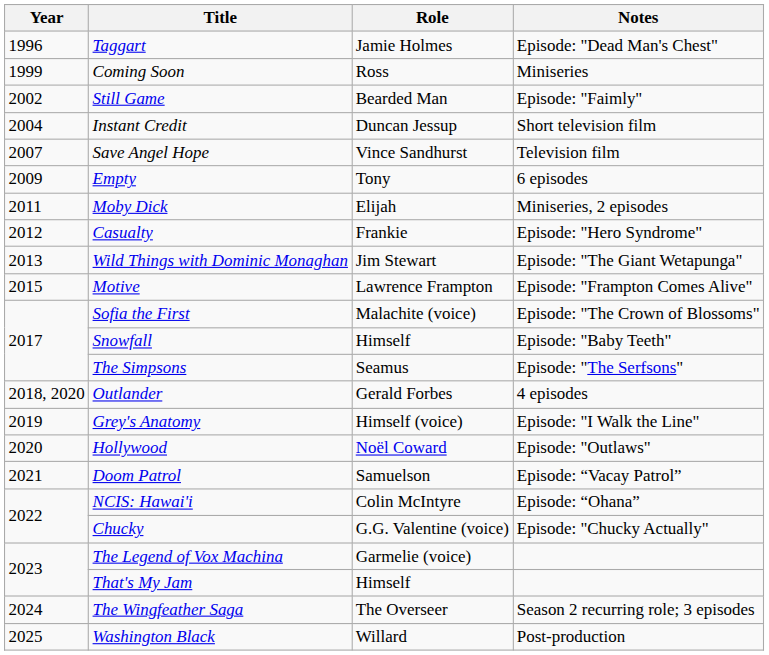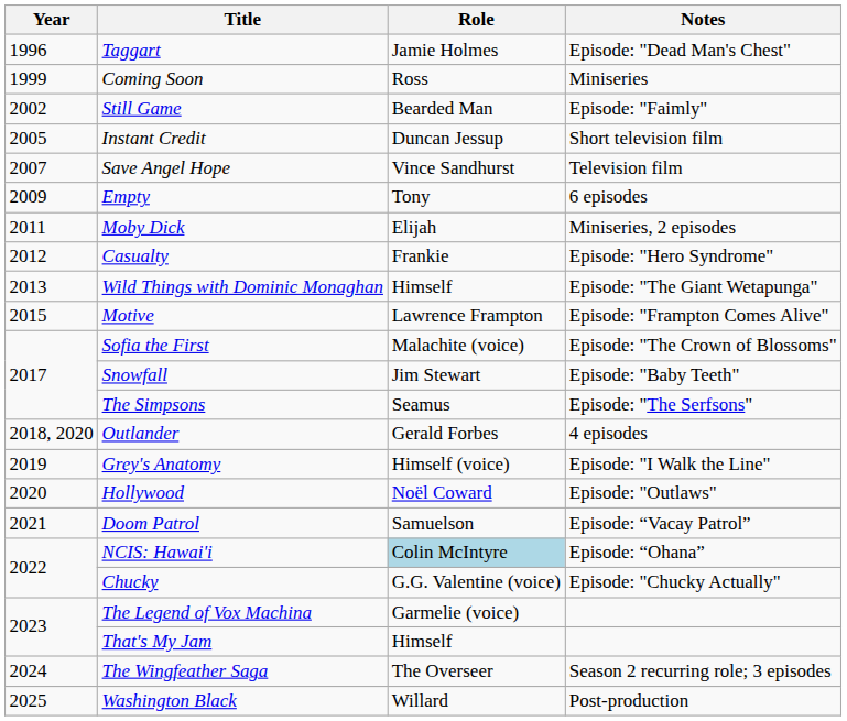Instant Credit | Year: 2004 -> 2005
Wild Things with Dominic Monaghan | Role: Jim Stewart -> Himself
Snowfall | Role: Himself -> Jim Stewart
NCIS: Hawai'i | Role: no background -> lightblue background
